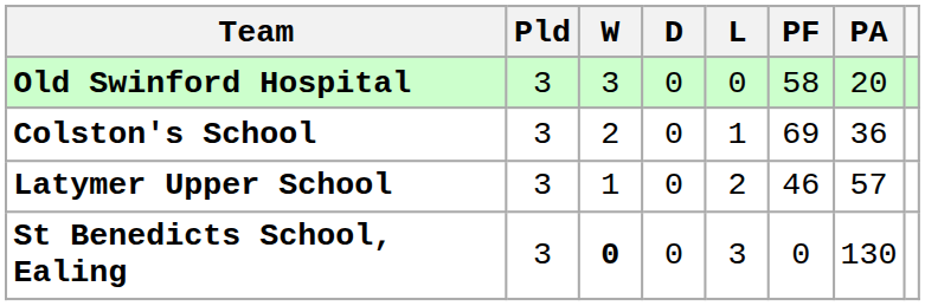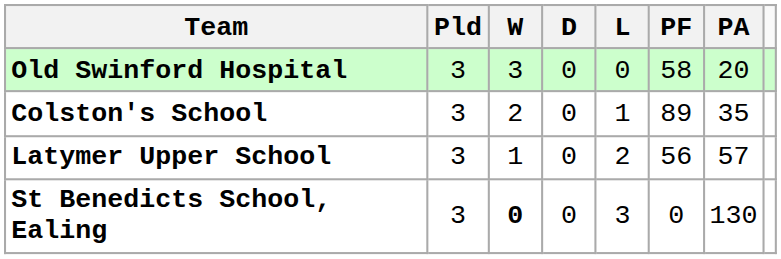Colston's School | PF: 69 -> 89
Colston's School | PA: 36 -> 35
Latymer Upper School | PF: 46 -> 56
